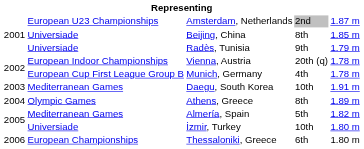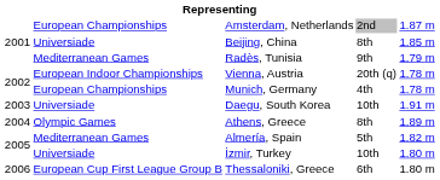Amsterdam, Netherlands | column 2: European U23 Championships -> European Championships
Radès, Tunisia | column 2: Universiade -> Mediterranean Games
Munich, Germany | column 2: European Cup First League Group B -> European Championships
Daegu, South Korea | column 2: Mediterranean Games -> Universiade
Thessaloniki, Greece | column 2: European Championships -> European Cup First League Group B
